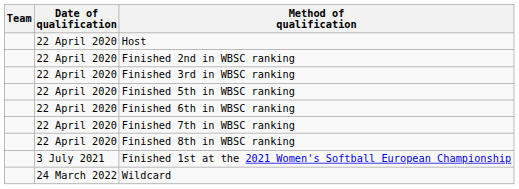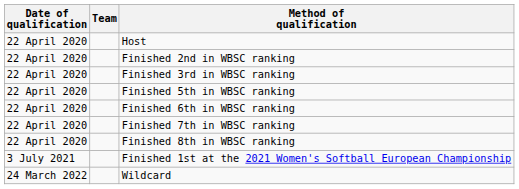columns swapped: Team <-> Date of qualification
